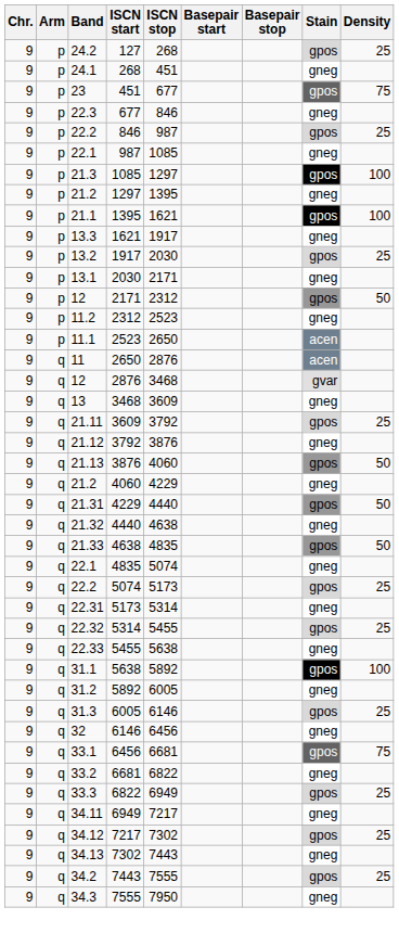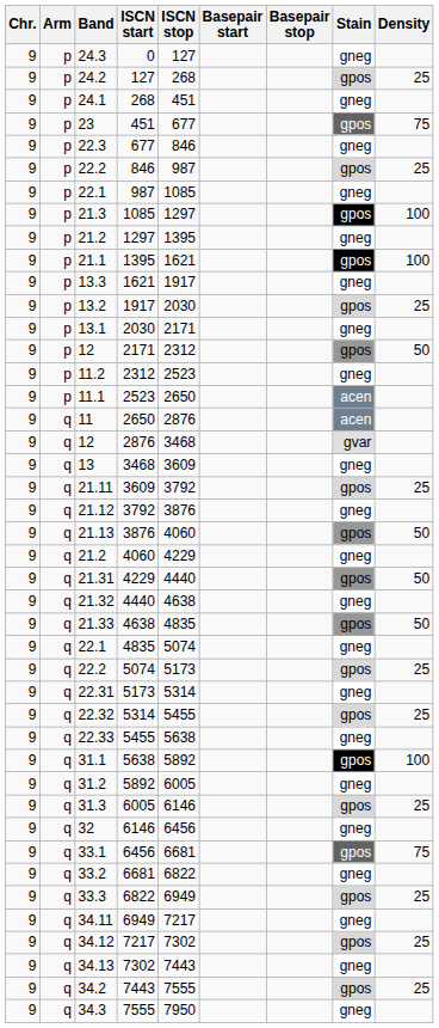+ row: 9 | p | 24.3 | 0 | 127 | gneg
